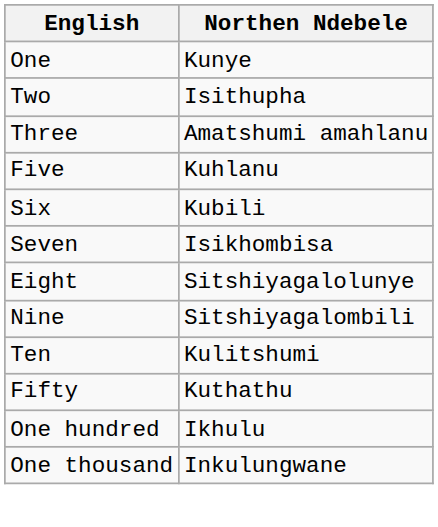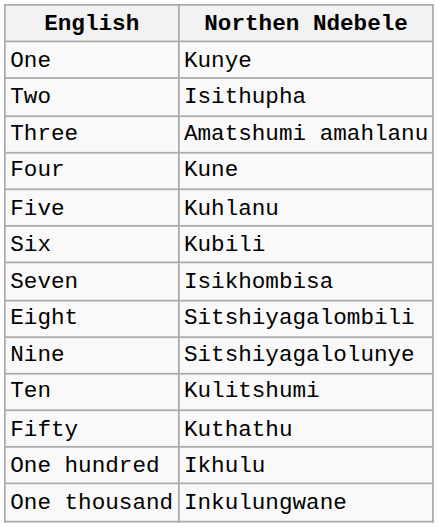+ row: Four | Kune
Eight | Northen Ndebele: Sitshiyagalolunye -> Sitshiyagalombili
Nine | Northen Ndebele: Sitshiyagalombili -> Sitshiyagalolunye
